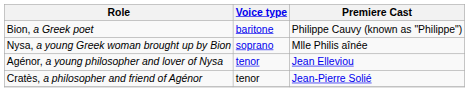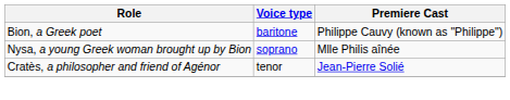- row: Agénor, a young philosopher and lover of Nysa | tenor | Jean Elleviou
